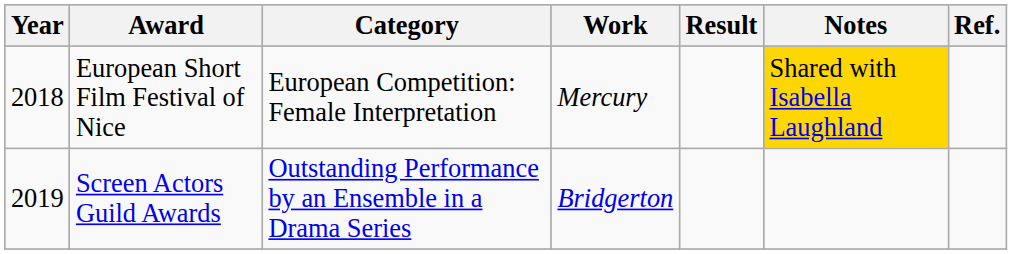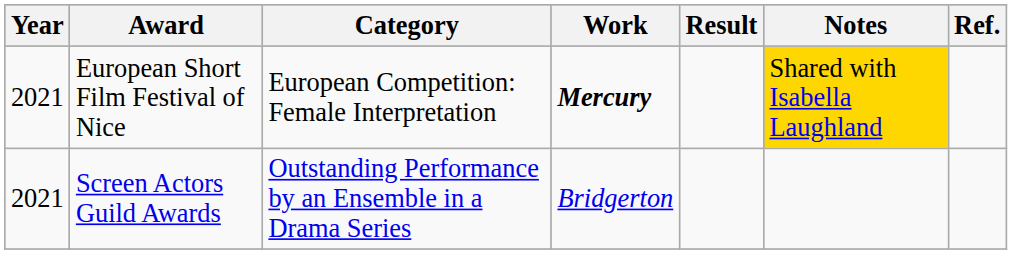European Short Film Festival of Nice | Year: 2018 -> 2021
European Short Film Festival of Nice | Work: normal -> bold
Screen Actors Guild Awards | Year: 2019 -> 2021
